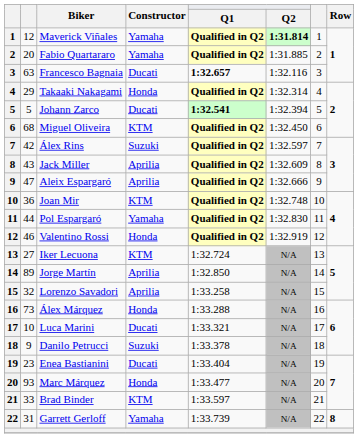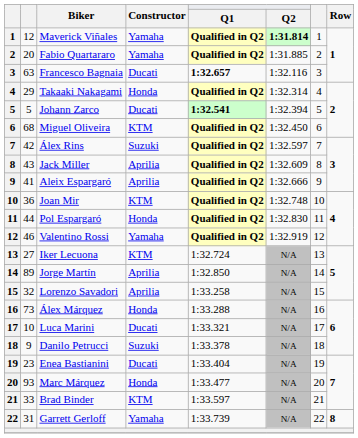Aleix Espargaró | column 2: 47 -> 41
Pol Espargaró | Constructor: Yamaha -> Honda
Valentino Rossi | Constructor: Honda -> Yamaha
